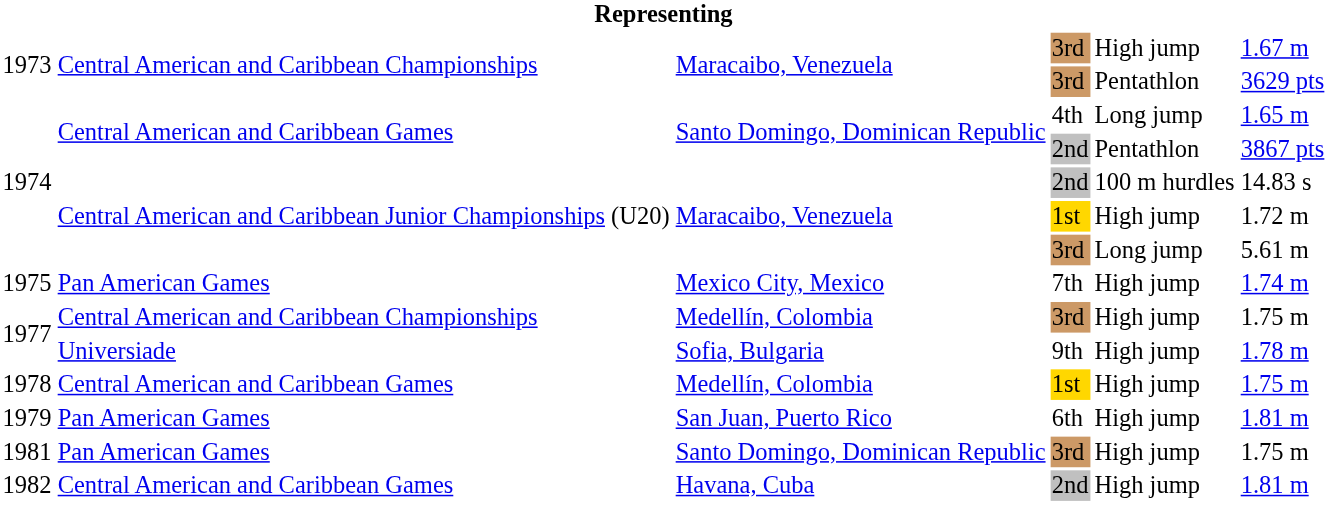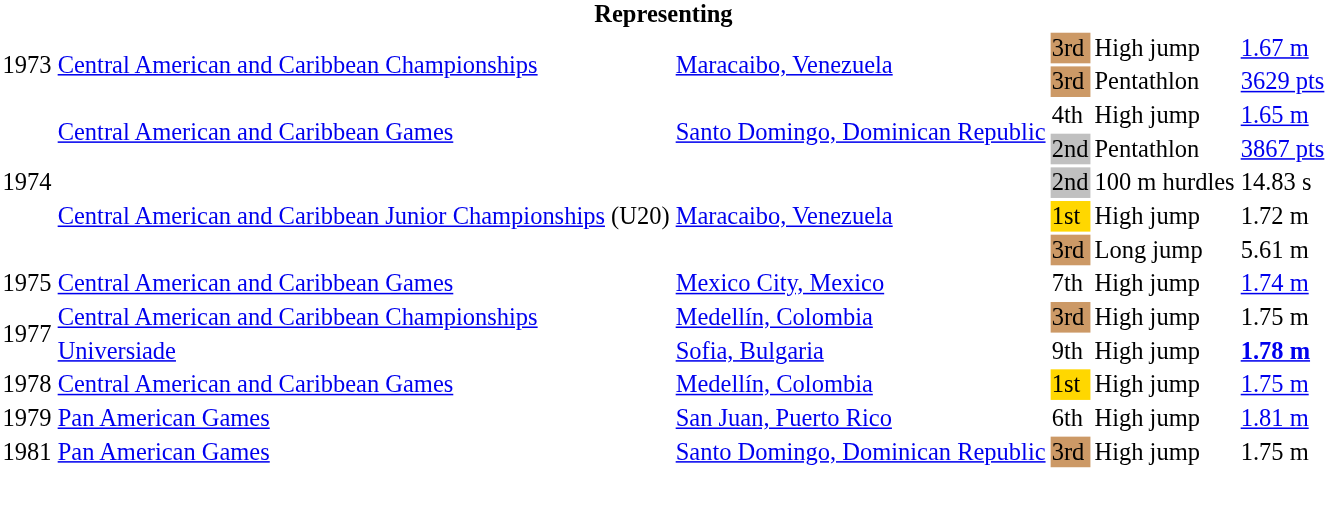1974 / 4th | column 5: Long jump -> High jump
1975 | column 2: Pan American Games -> Central American and Caribbean Games
1977 / 9th | column 6: normal -> bold
- row: 1982 | Central American and Caribbean Games | Havana, Cuba | 2nd | High jump | 1.81 m
